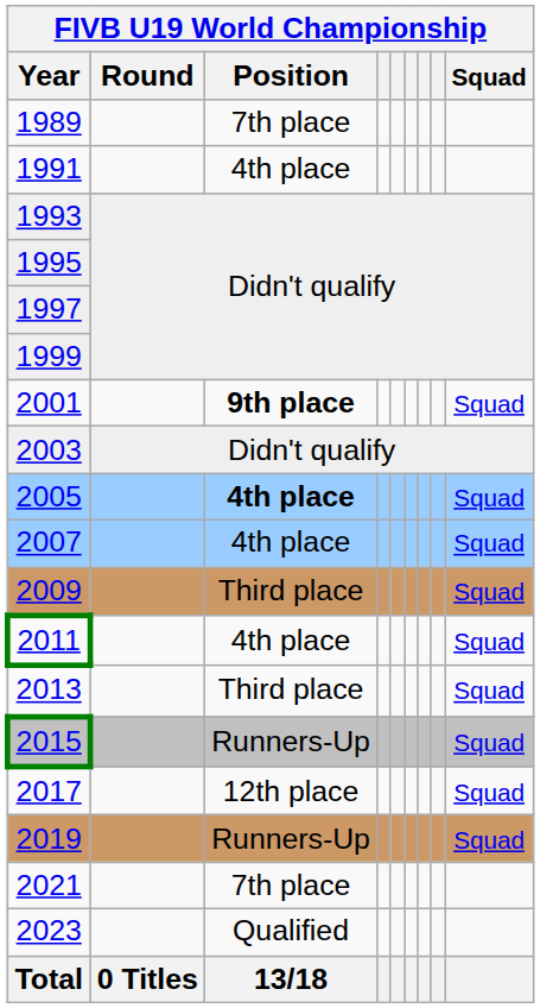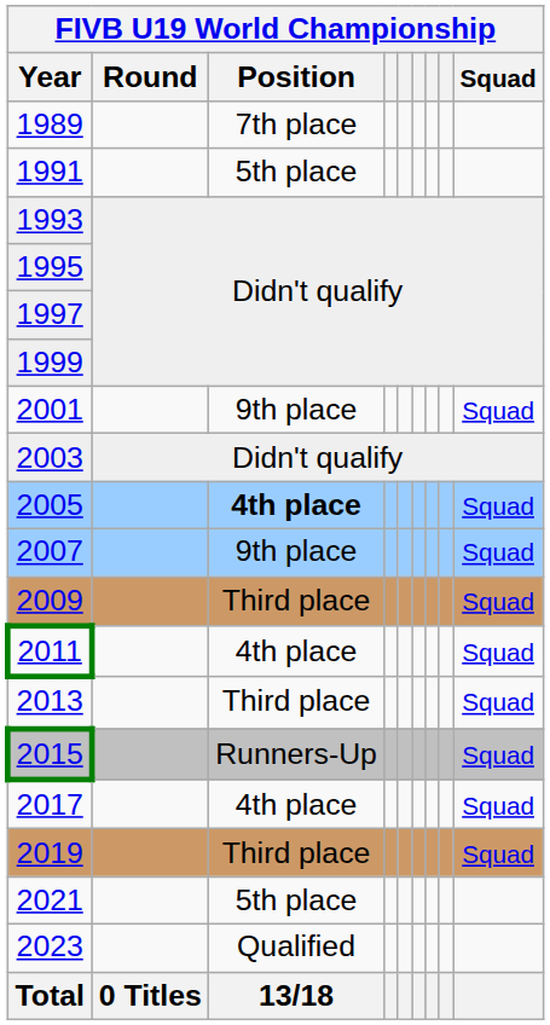1991 | FIVB U19 World Championship / Position: 4th place -> 5th place
2001 | FIVB U19 World Championship / Position: bold -> normal
2007 | FIVB U19 World Championship / Position: 4th place -> 9th place
2017 | FIVB U19 World Championship / Position: 12th place -> 4th place
2019 | FIVB U19 World Championship / Position: Runners-Up -> Third place
2021 | FIVB U19 World Championship / Position: 7th place -> 5th place
